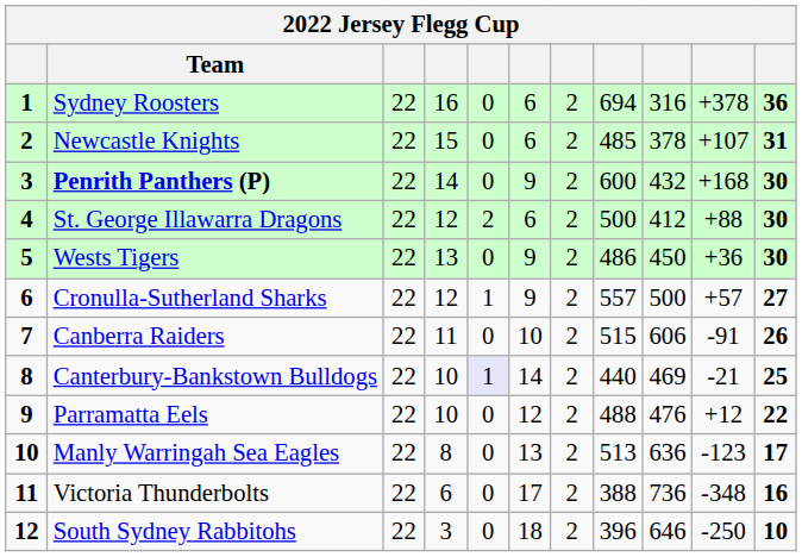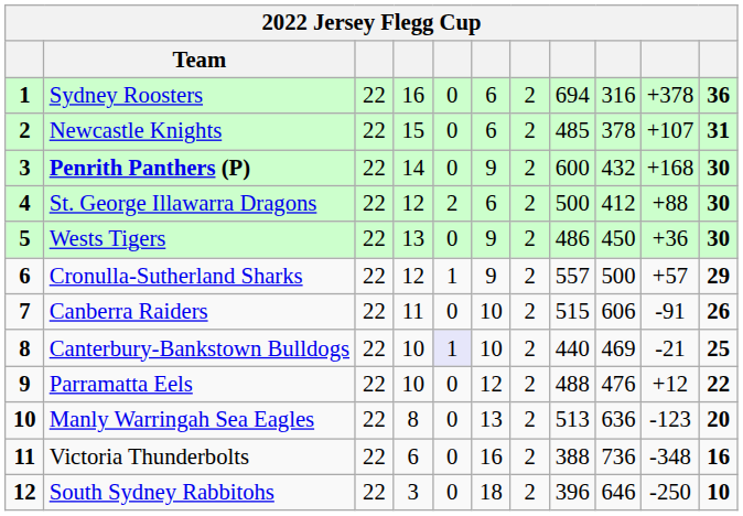Cronulla-Sutherland Sharks | column 11: 27 -> 29
Canterbury-Bankstown Bulldogs | column 6: 14 -> 10
Manly Warringah Sea Eagles | column 11: 17 -> 20
Victoria Thunderbolts | column 6: 17 -> 16
